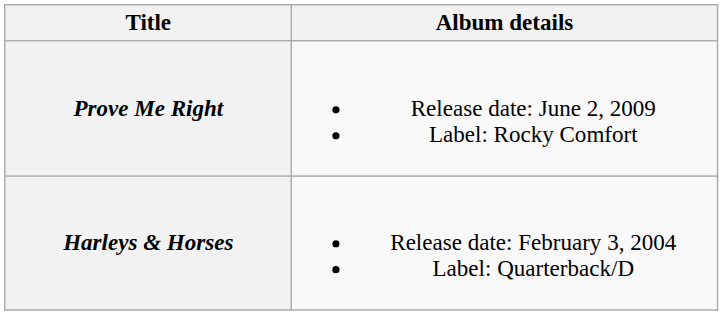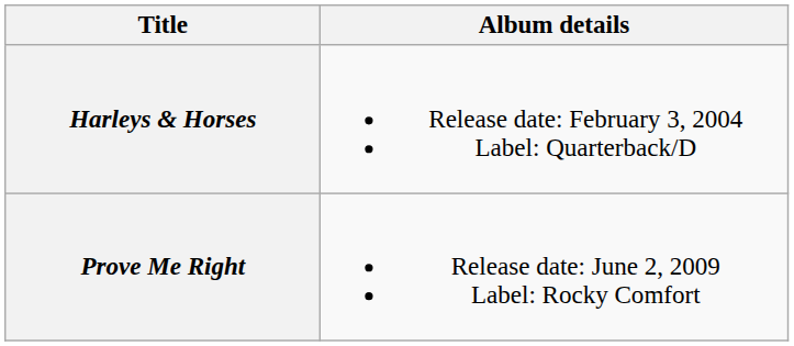rows swapped: Harleys & Horses <-> Prove Me Right
